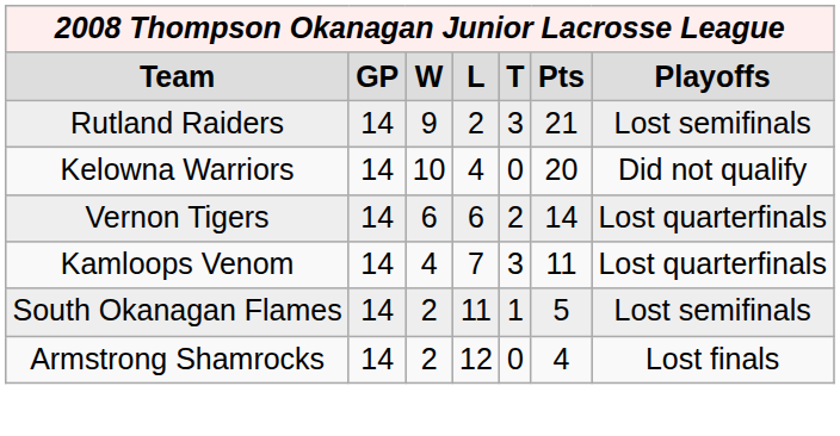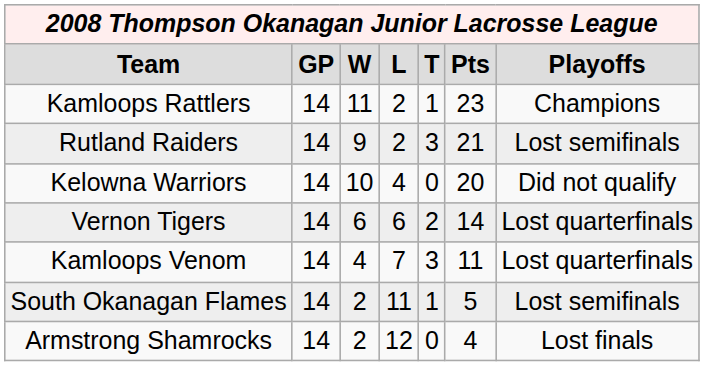+ row: Kamloops Rattlers | 14 | 11 | 2 | 1 | 23 | Champions
